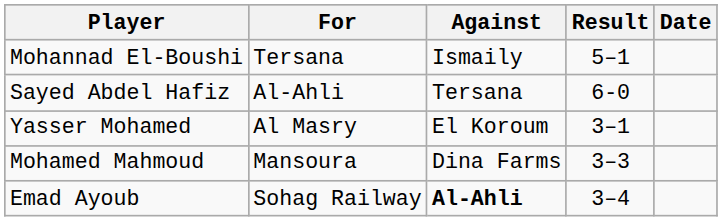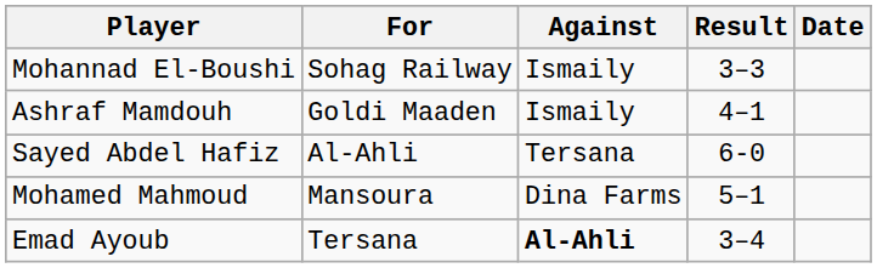Mohannad El-Boushi | For: Tersana -> Sohag Railway
Mohannad El-Boushi | Result: 5–1 -> 3–3
+ row: Ashraf Mamdouh | Goldi Maaden | Ismaily | 4–1
- row: Yasser Mohamed | Al Masry | El Koroum | 3–1
Mohamed Mahmoud | Result: 3–3 -> 5–1
Emad Ayoub | For: Sohag Railway -> Tersana
